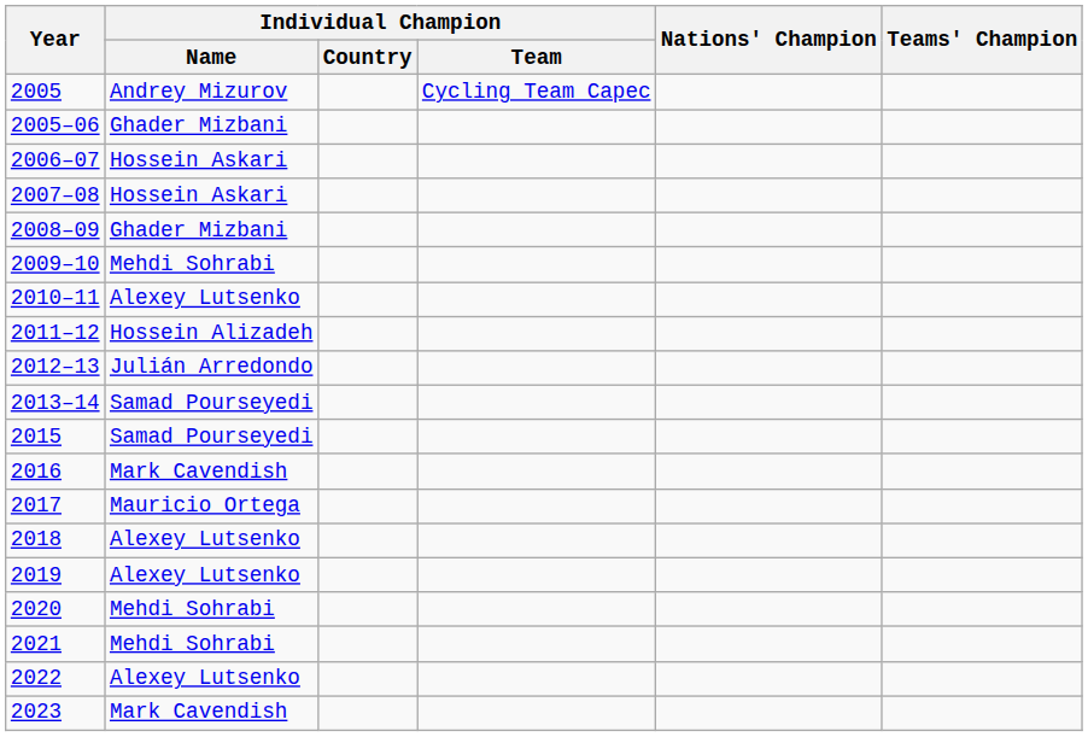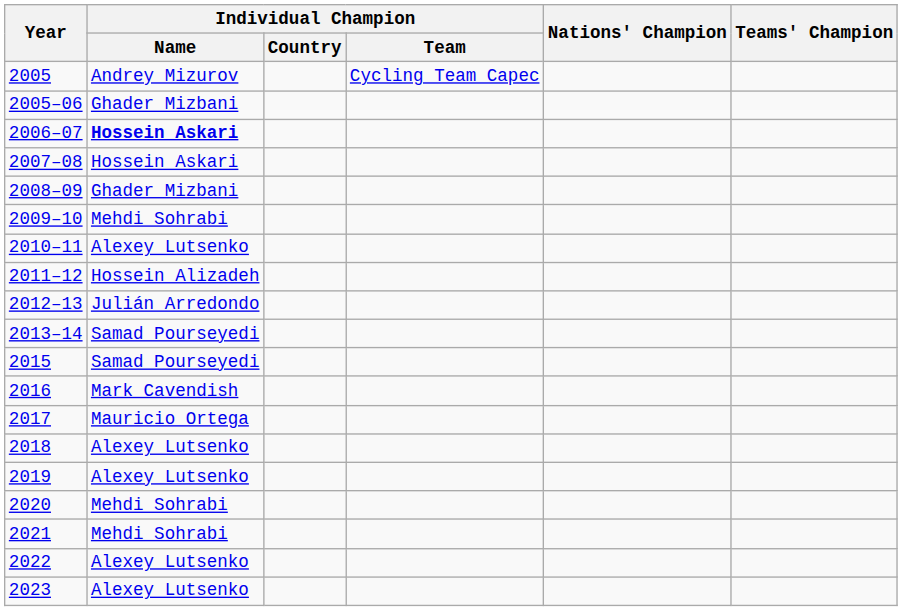2006–07 | Individual Champion / Name: normal -> bold
2023 | Individual Champion / Name: Mark Cavendish -> Alexey Lutsenko
